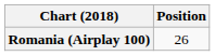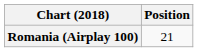Romania (Airplay 100) | Position: 26 -> 21
